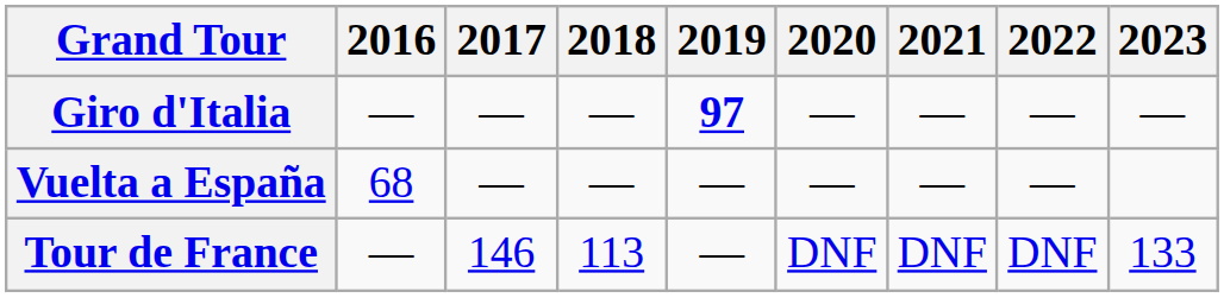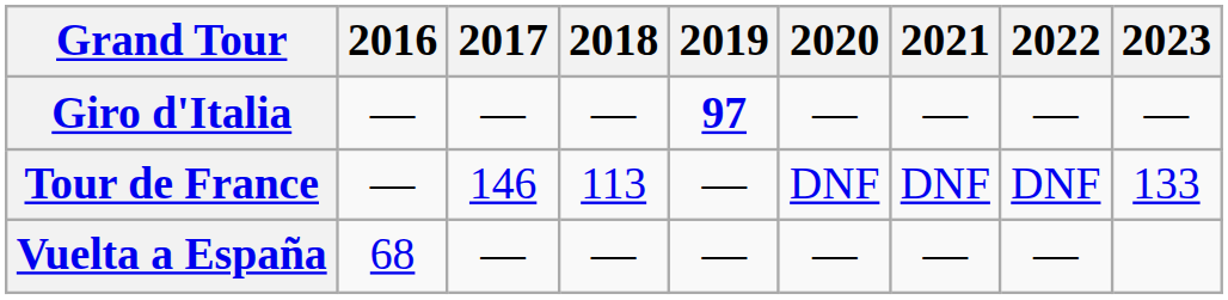rows swapped: Tour de France <-> Vuelta a España
